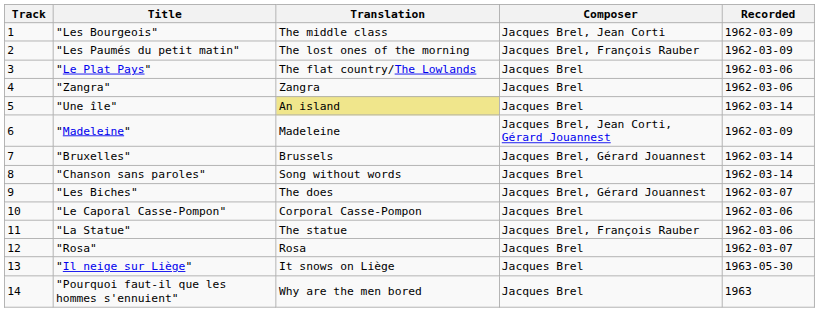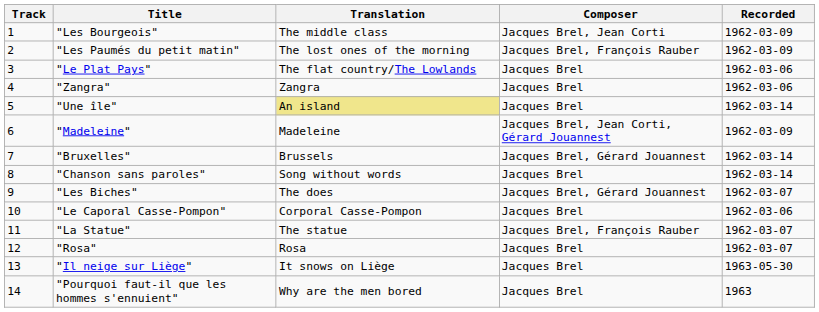"La Statue" | Recorded: 1962-03-06 -> 1962-03-07
